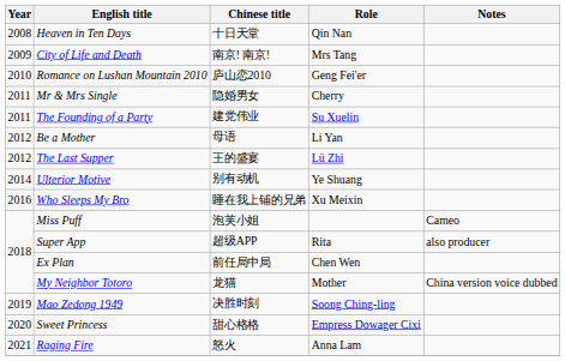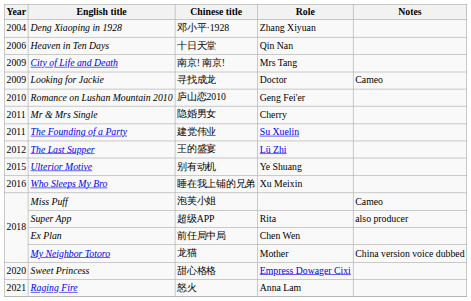+ row: 2004 | Deng Xiaoping in 1928 | 邓小平·1928 | Zhang Xiyuan
Heaven in Ten Days | Year: 2008 -> 2006
+ row: 2009 | Looking for Jackie | 寻找成龙 | Doctor | Cameo
- row: 2012 | Be a Mother | 母语 | Li Yan
Ulterior Motive | Year: 2014 -> 2015
- row: 2019 | Mao Zedong 1949 | 决胜时刻 | Soong Ching-ling
